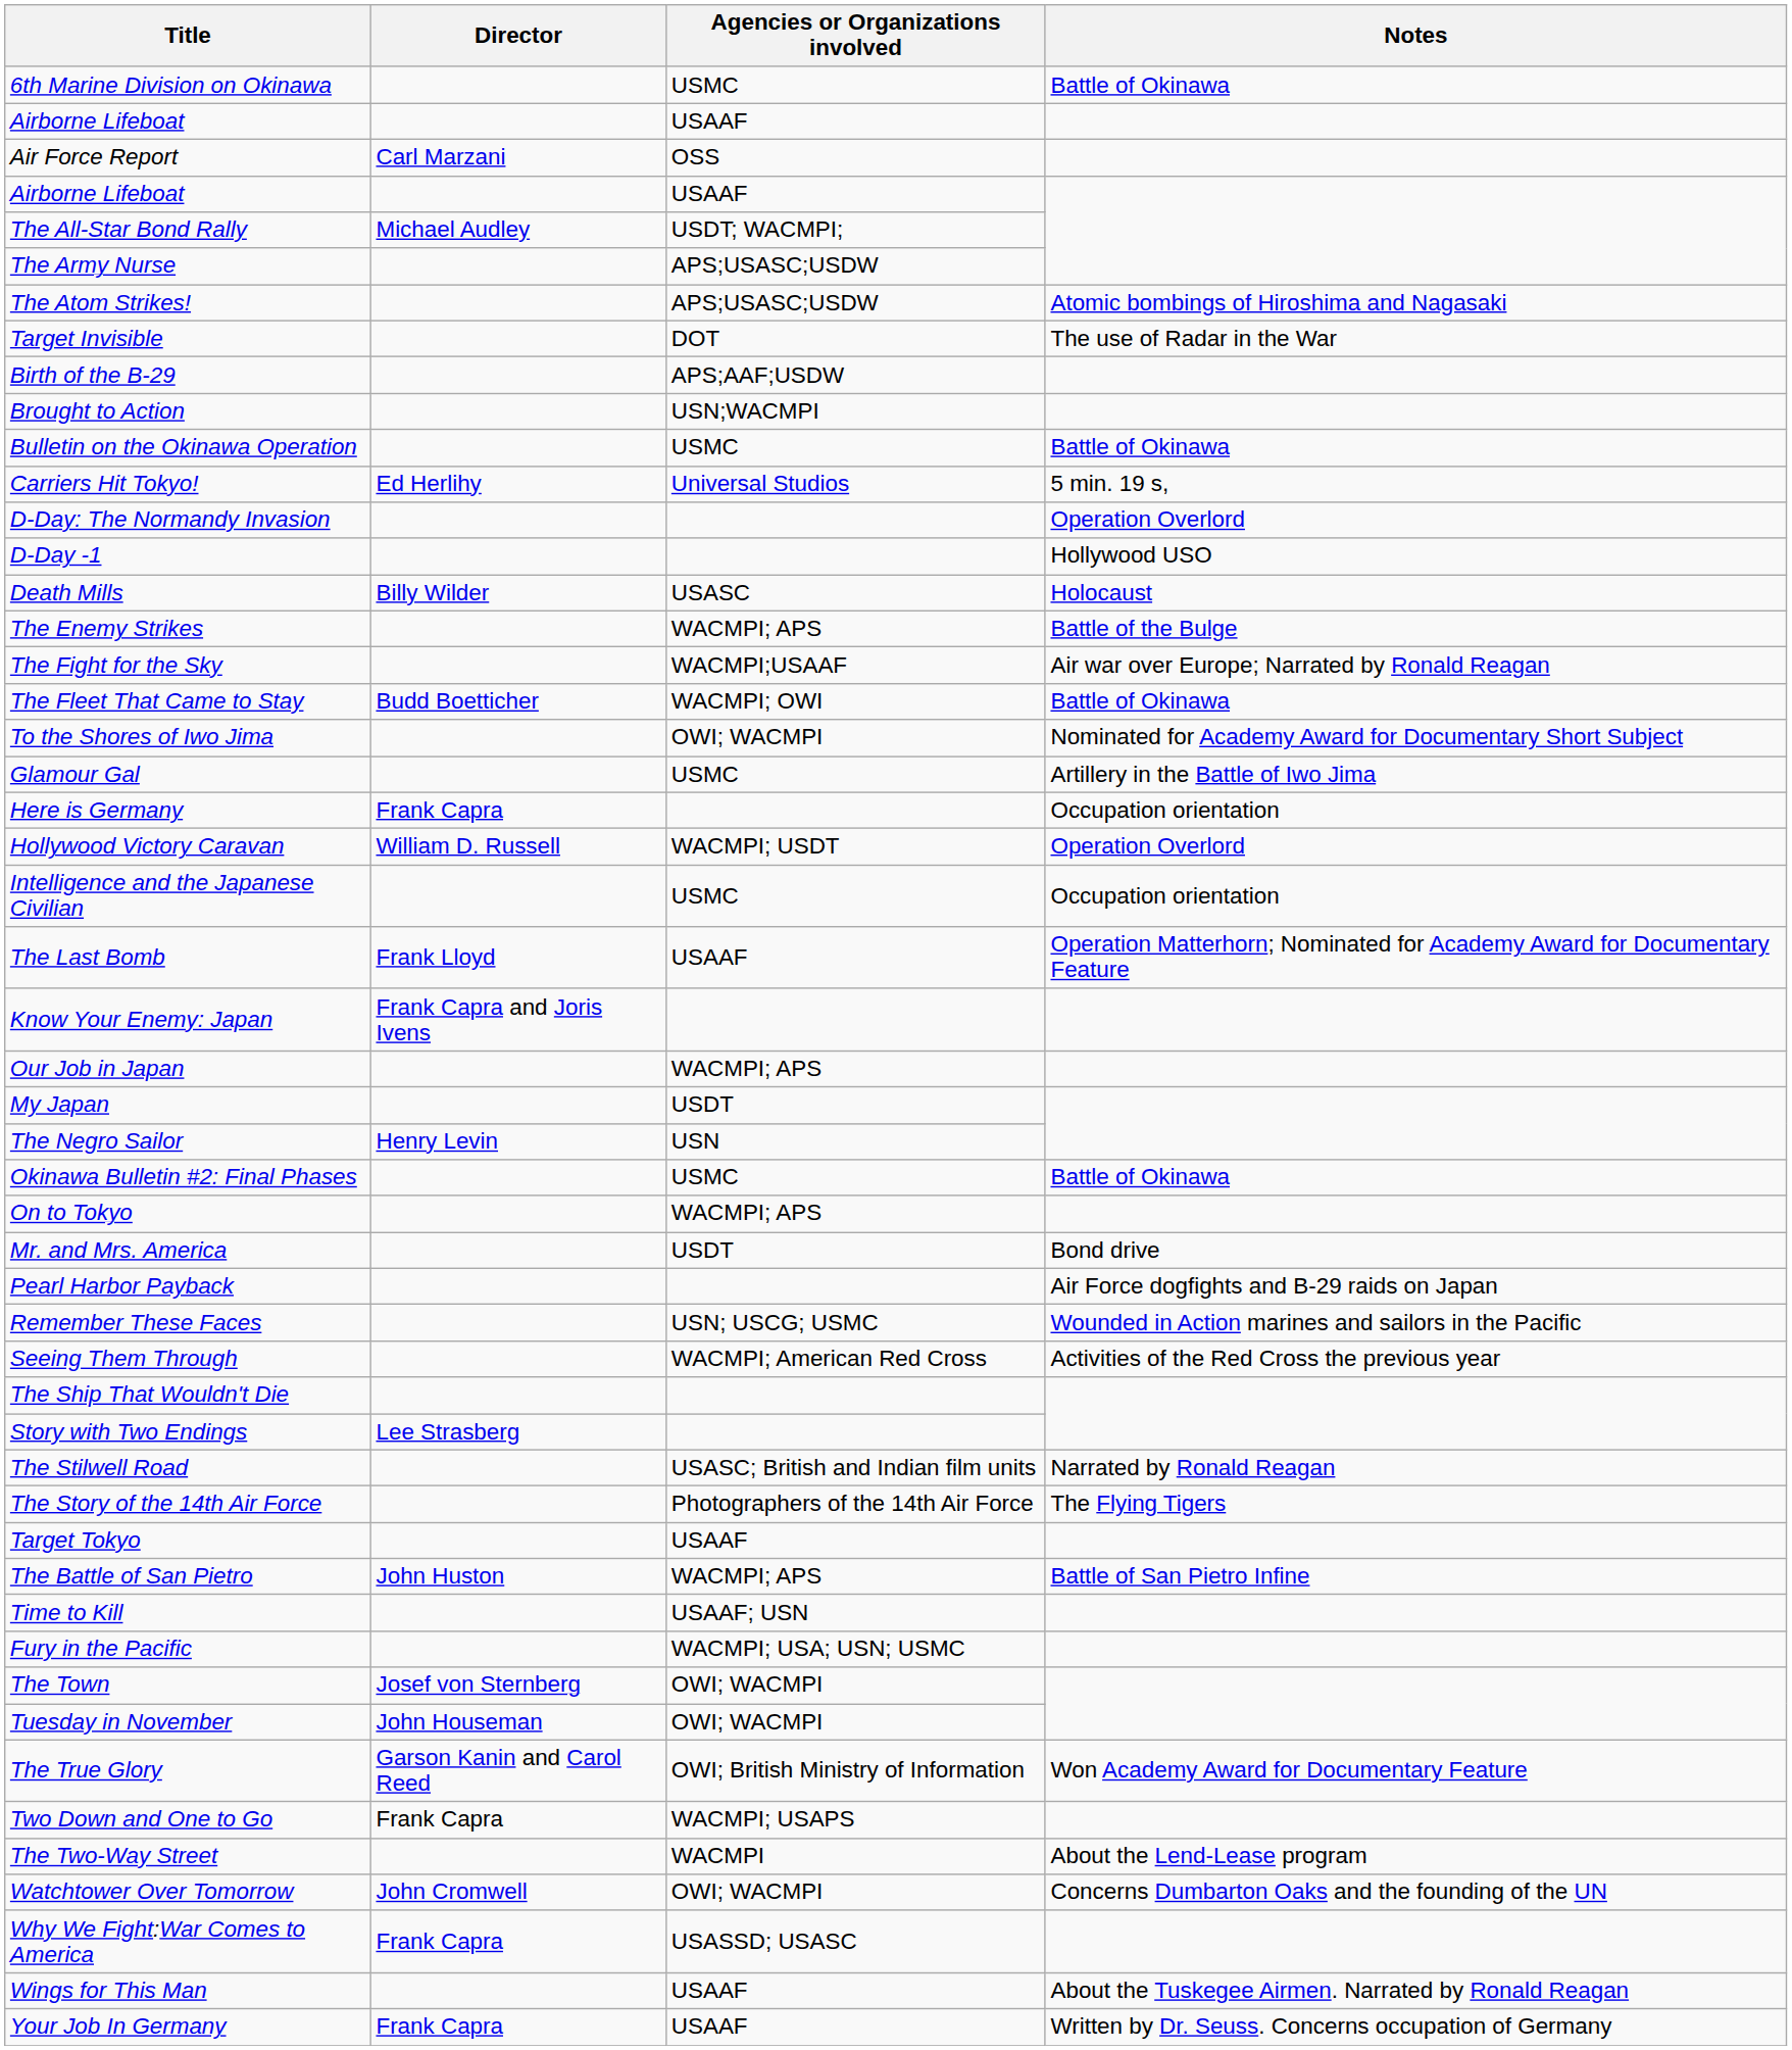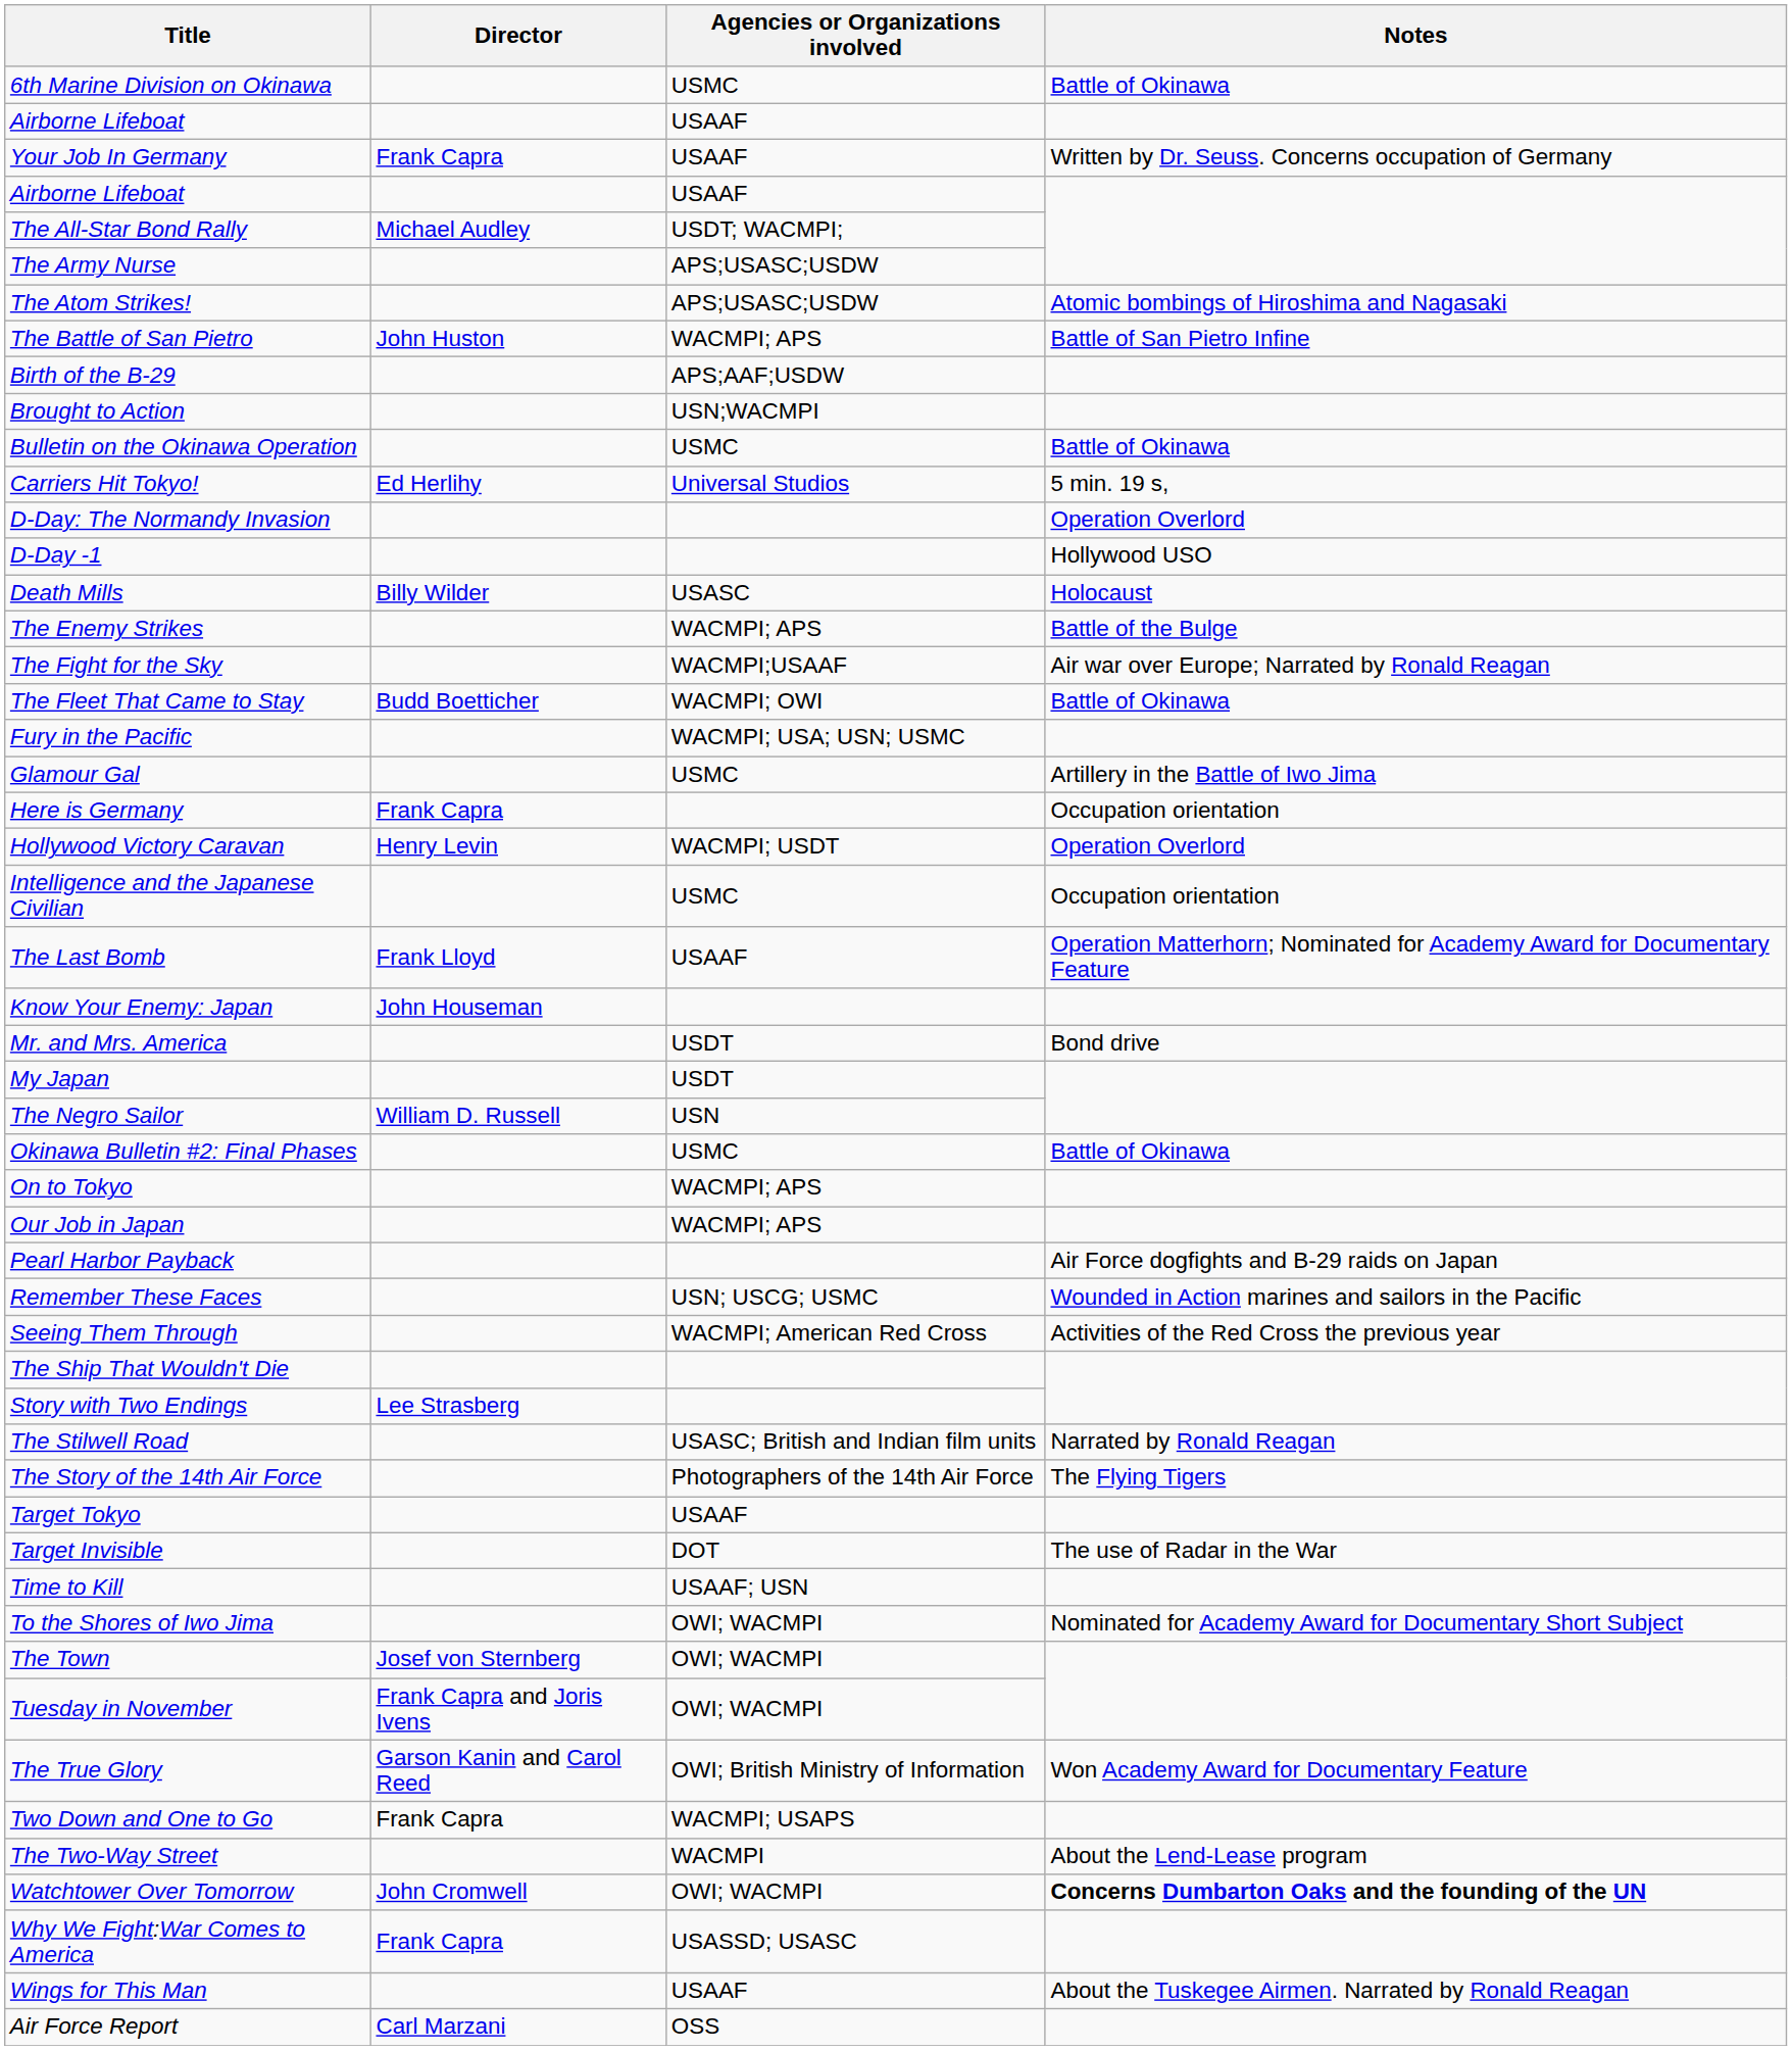rows swapped: Air Force Report <-> Your Job In Germany
rows swapped: The Battle of San Pietro <-> Target Invisible
rows swapped: Fury in the Pacific <-> To the Shores of Iwo Jima
Hollywood Victory Caravan | Director: William D. Russell -> Henry Levin
Know Your Enemy: Japan | Director: Frank Capra and Joris Ivens -> John Houseman
rows swapped: Mr. and Mrs. America <-> Our Job in Japan
The Negro Sailor | Director: Henry Levin -> William D. Russell
Tuesday in November | Director: John Houseman -> Frank Capra and Joris Ivens
Watchtower Over Tomorrow | Notes: normal -> bold
